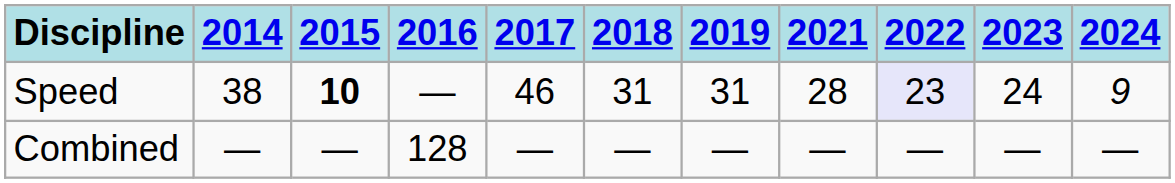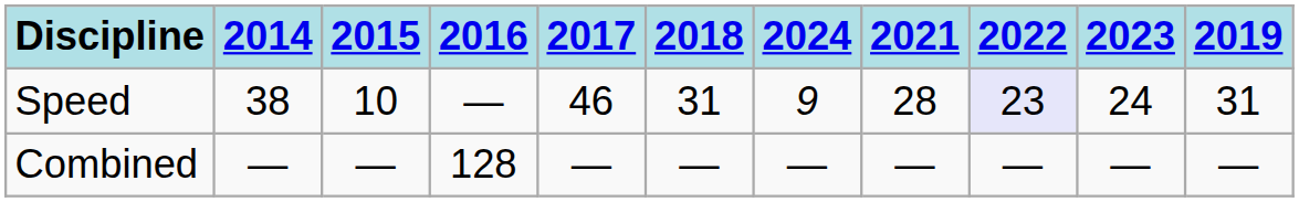columns swapped: 2019 <-> 2024
Speed | 2015: bold -> normal
